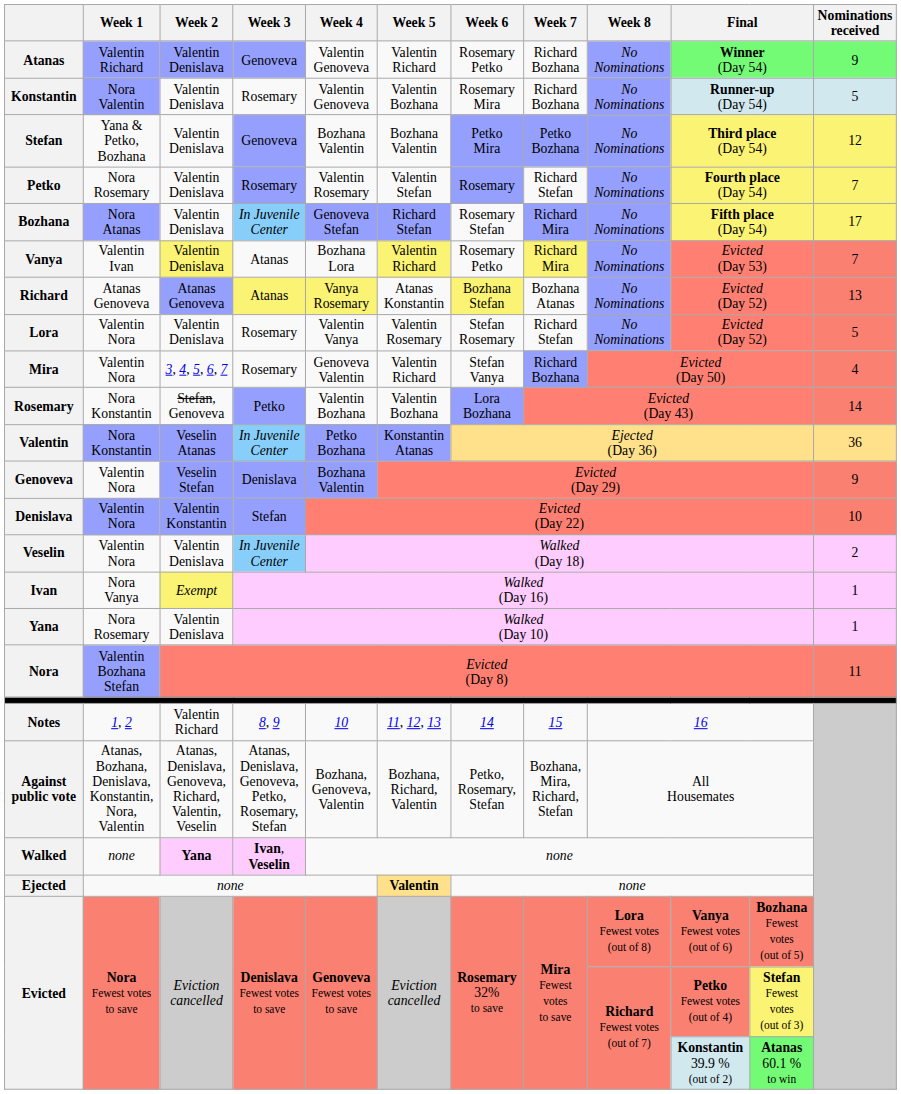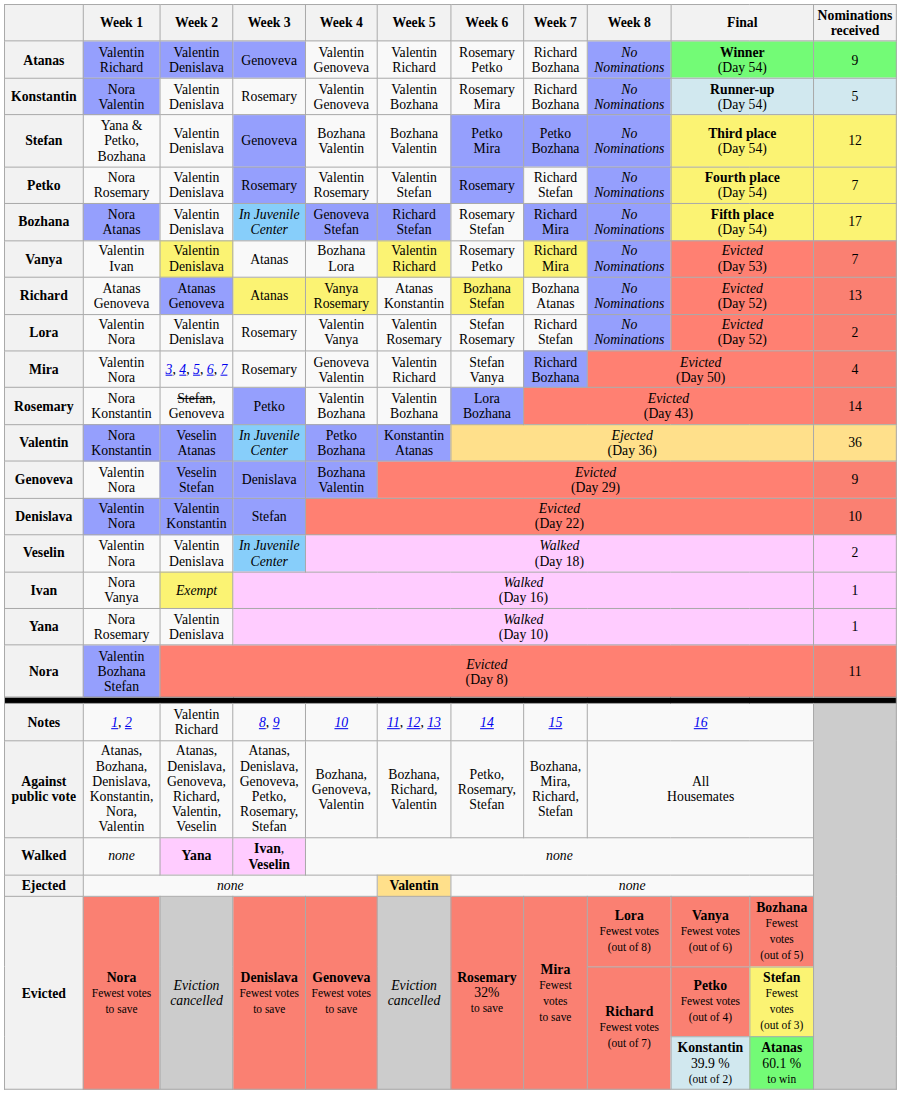Lora | Nominations received: 5 -> 2
